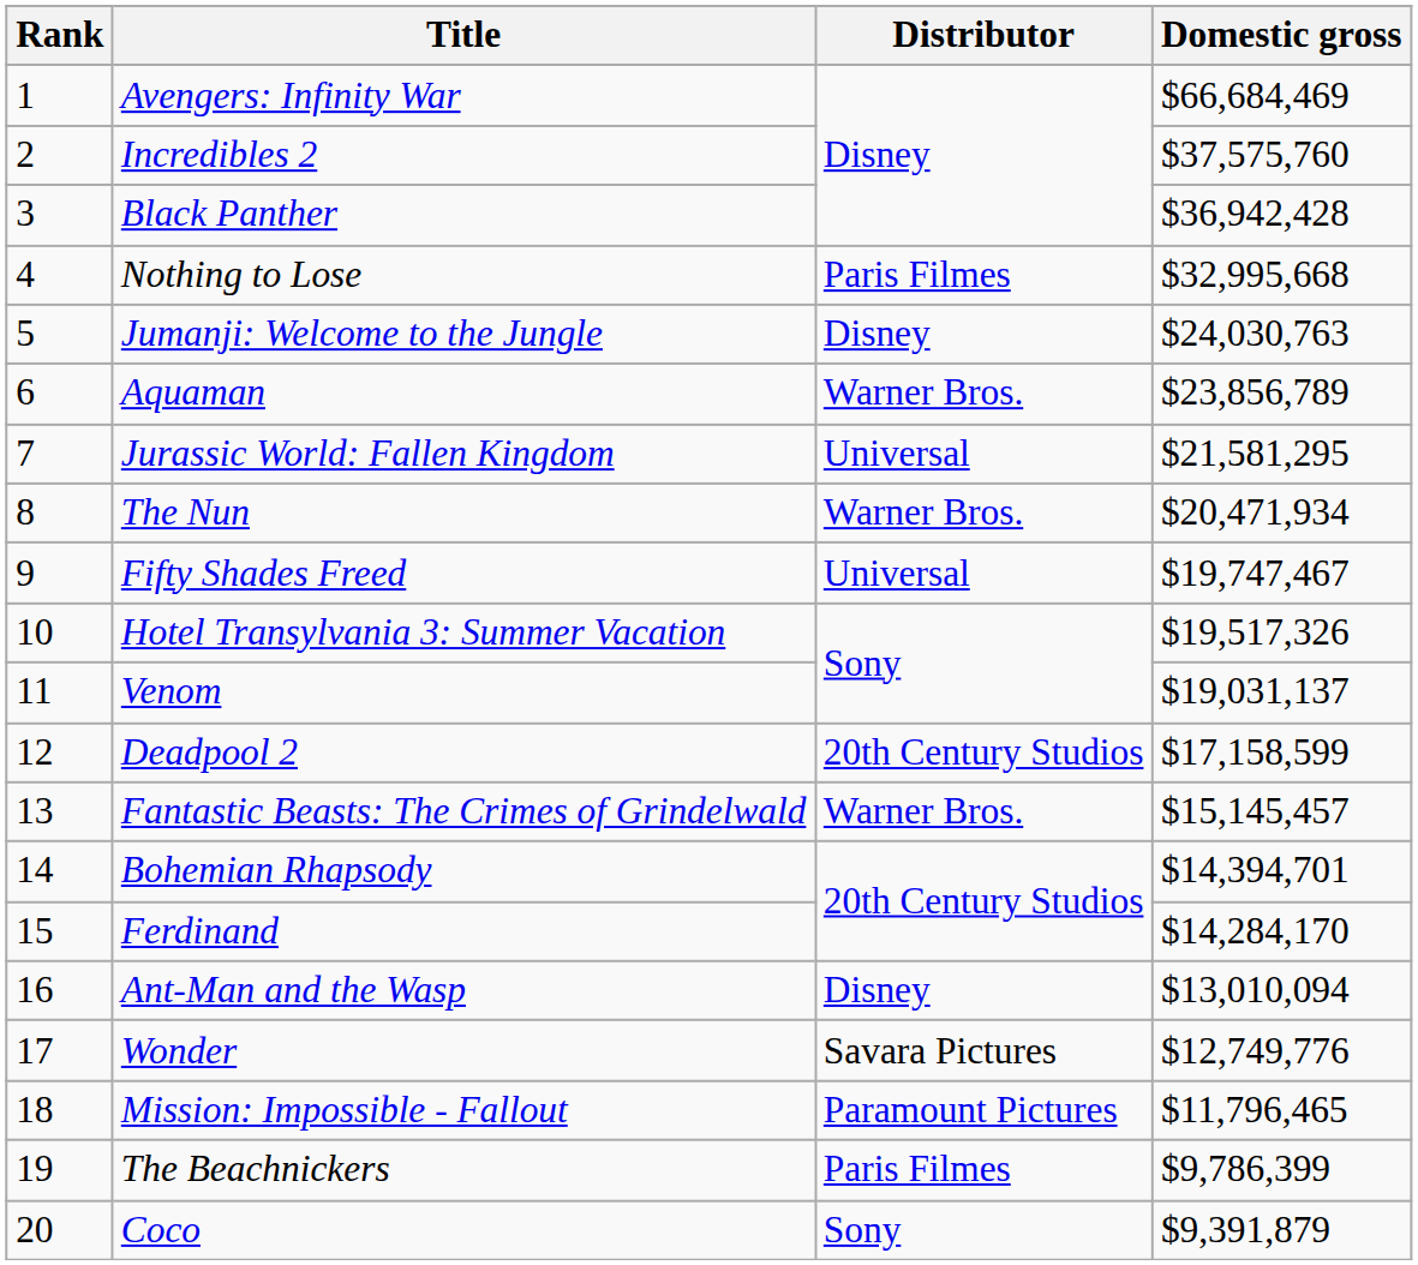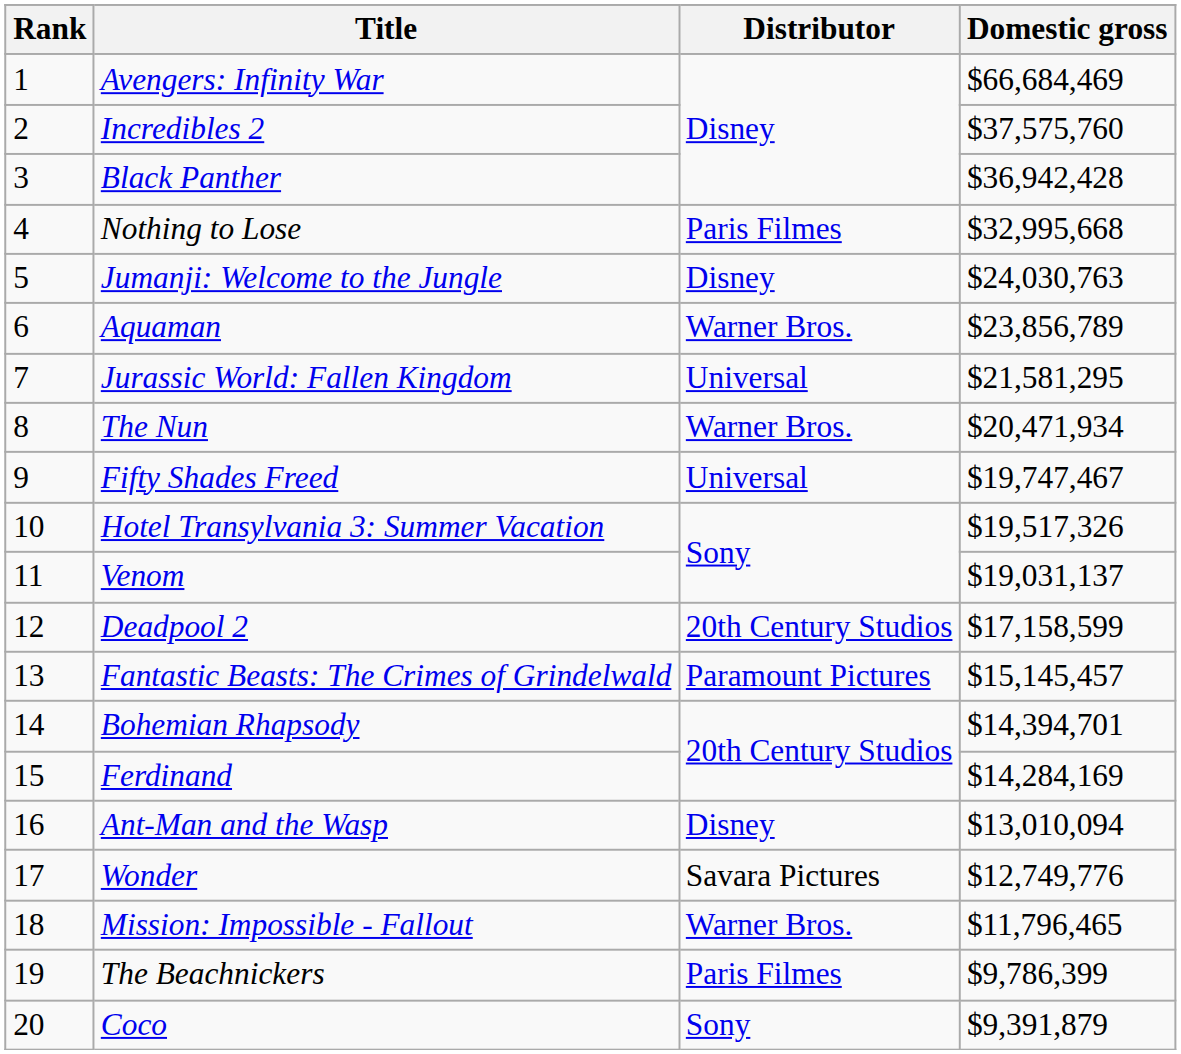Fantastic Beasts: The Crimes of Grindelwald | Distributor: Warner Bros. -> Paramount Pictures
Ferdinand | Domestic gross: $14,284,170 -> $14,284,169
Mission: Impossible - Fallout | Distributor: Paramount Pictures -> Warner Bros.
